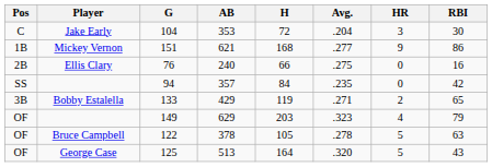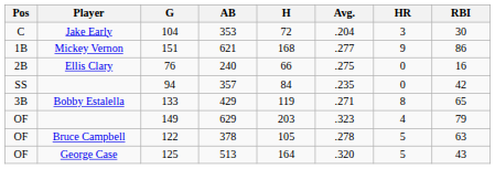133 | HR: 2 -> 8
